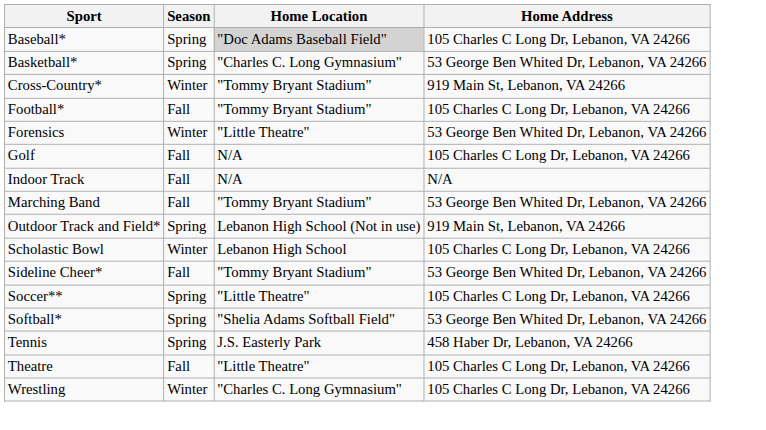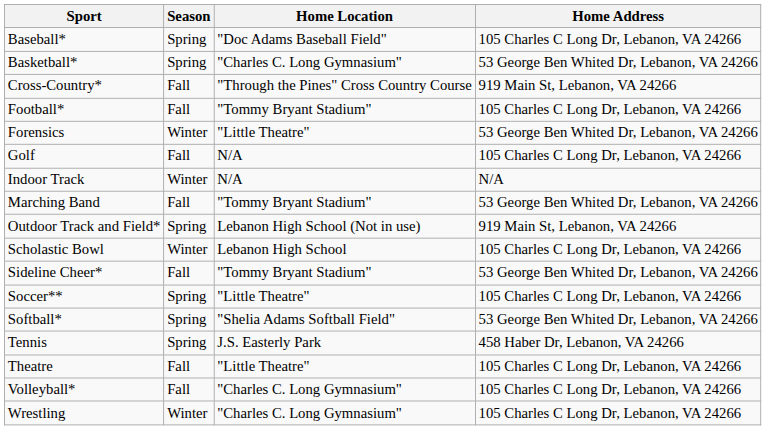Baseball* | Home Location: lightgrey background -> no background
Cross-Country* | Season: Winter -> Fall
Cross-Country* | Home Location: "Tommy Bryant Stadium" -> "Through the Pines" Cross Country Course
Indoor Track | Season: Fall -> Winter
+ row: Volleyball* | Fall | "Charles C. Long Gymnasium" | 105 Charles C Long Dr, Lebanon, VA 24266
